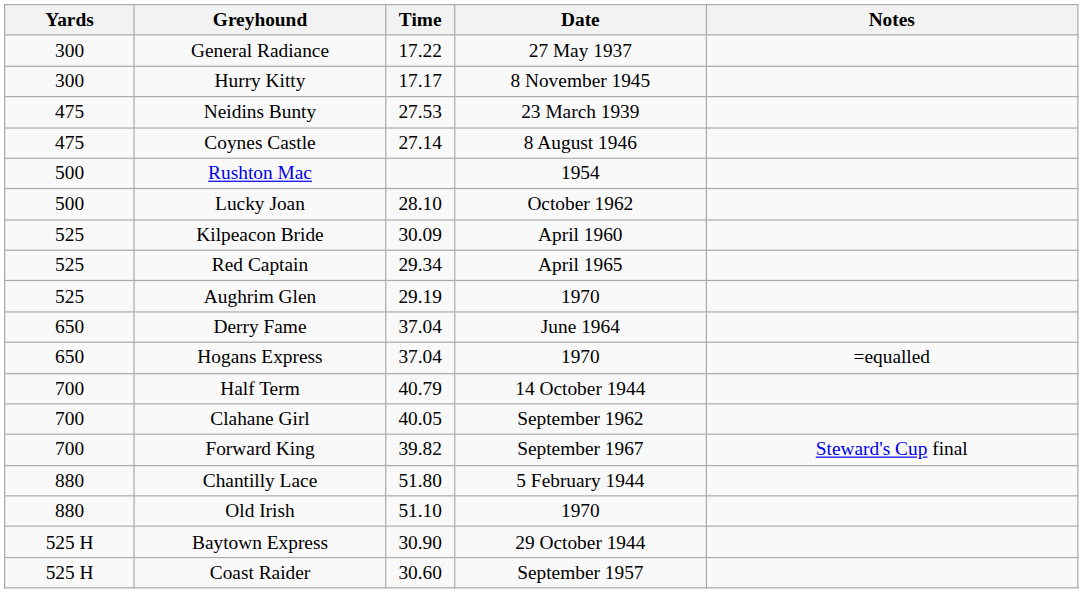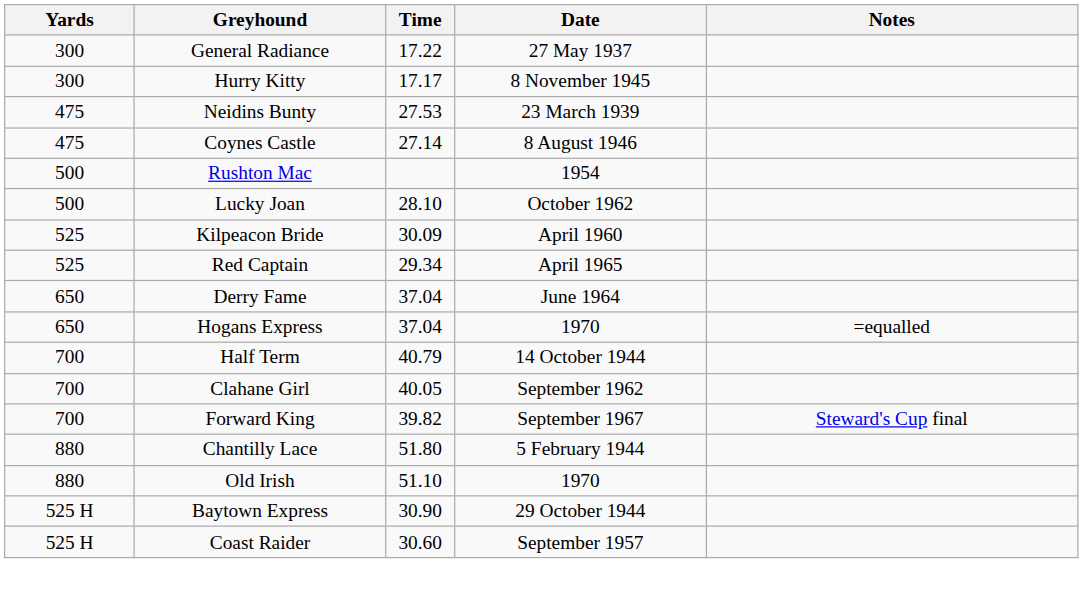- row: 525 | Aughrim Glen | 29.19 | 1970
